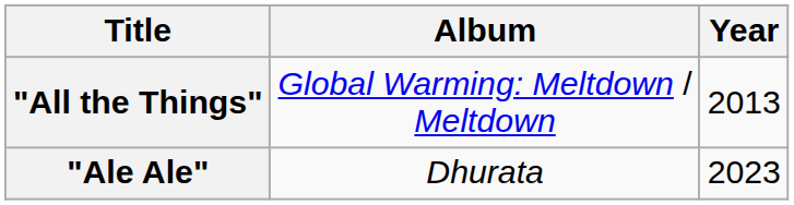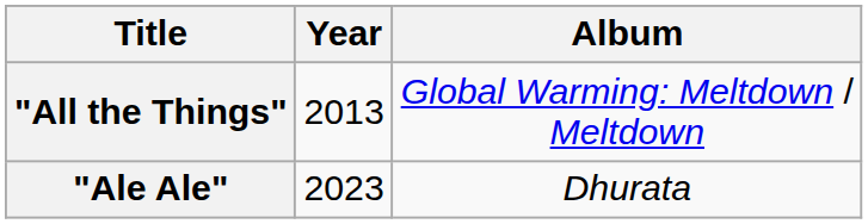columns swapped: Year <-> Album
